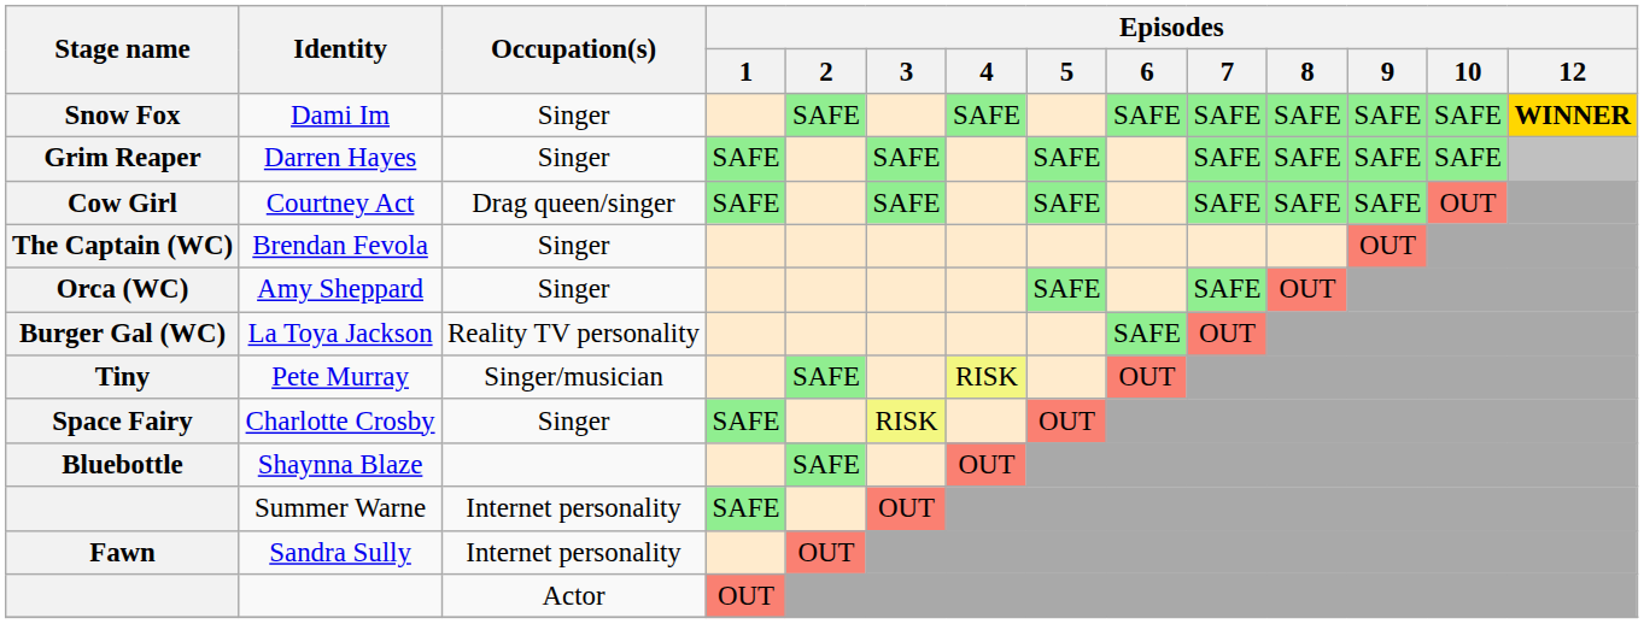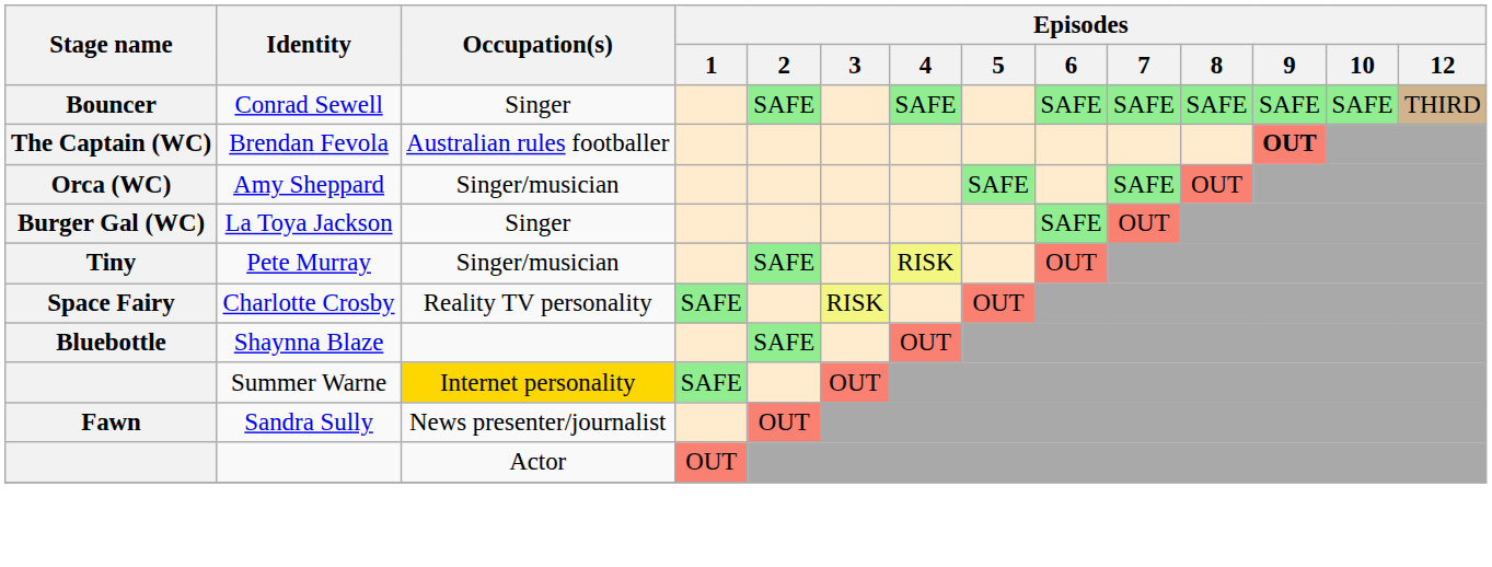- row: Snow Fox | Dami Im | Singer | SAFE | SAFE | SAFE | SAFE | SAFE | SAFE | SAFE | WINNER
- row: Grim Reaper | Darren Hayes | Singer | SAFE | SAFE | SAFE | SAFE | SAFE | SAFE | SAFE
+ row: Bouncer | Conrad Sewell | Singer | SAFE | SAFE | SAFE | SAFE | SAFE | SAFE | SAFE | THIRD
- row: Cow Girl | Courtney Act | Drag queen/singer | SAFE | SAFE | SAFE | SAFE | SAFE | SAFE | OUT
Brendan Fevola | Occupation(s): Singer -> Australian rules footballer
Brendan Fevola | Episodes / 9: normal -> bold
Amy Sheppard | Occupation(s): Singer -> Singer/musician
La Toya Jackson | Occupation(s): Reality TV personality -> Singer
Charlotte Crosby | Occupation(s): Singer -> Reality TV personality
Summer Warne | Occupation(s): no background -> gold background
Sandra Sully | Occupation(s): Internet personality -> News presenter/journalist
